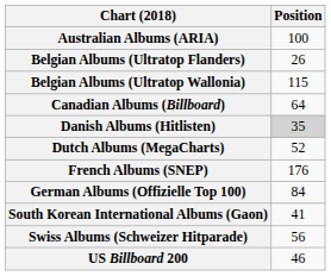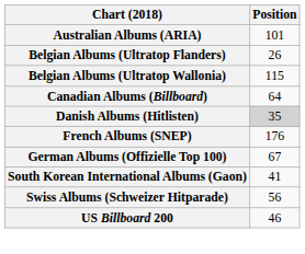Australian Albums (ARIA) | Position: 100 -> 101
- row: Dutch Albums (MegaCharts) | 52
German Albums (Offizielle Top 100) | Position: 84 -> 67
